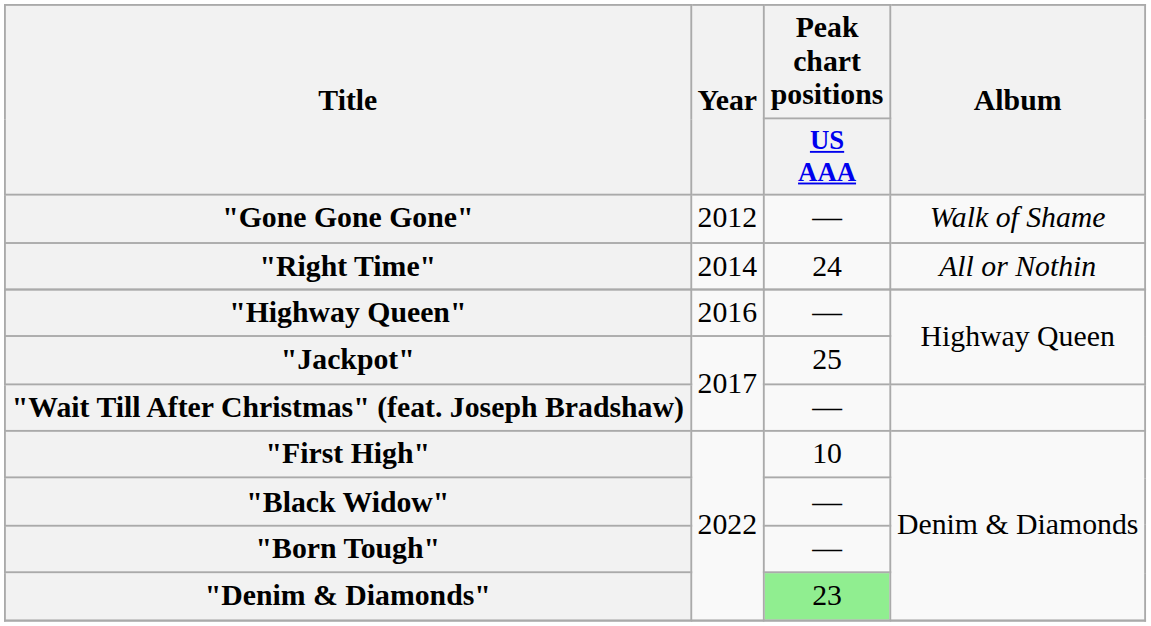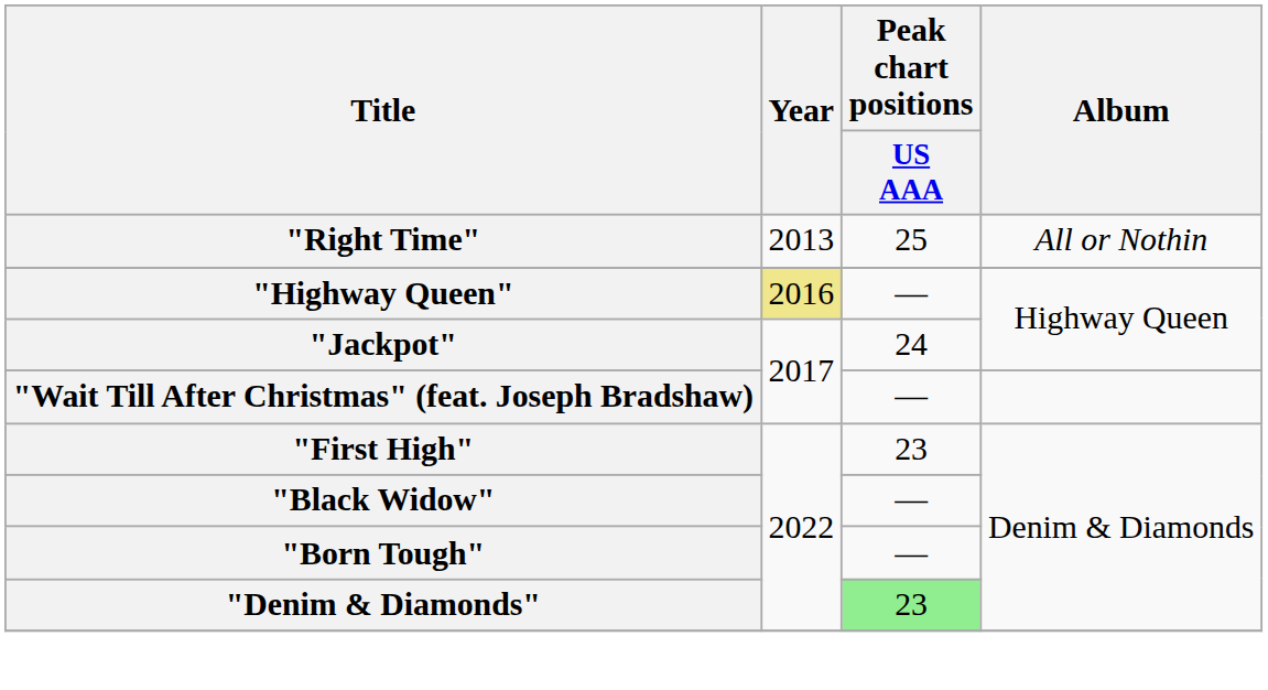- row: "Gone Gone Gone" | 2012 | — | Walk of Shame
"Right Time" | Year: 2014 -> 2013
"Right Time" | Peak chart positions / US AAA: 24 -> 25
"Highway Queen" | Year: no background -> khaki background
"Jackpot" | Peak chart positions / US AAA: 25 -> 24
"First High" | Peak chart positions / US AAA: 10 -> 23
